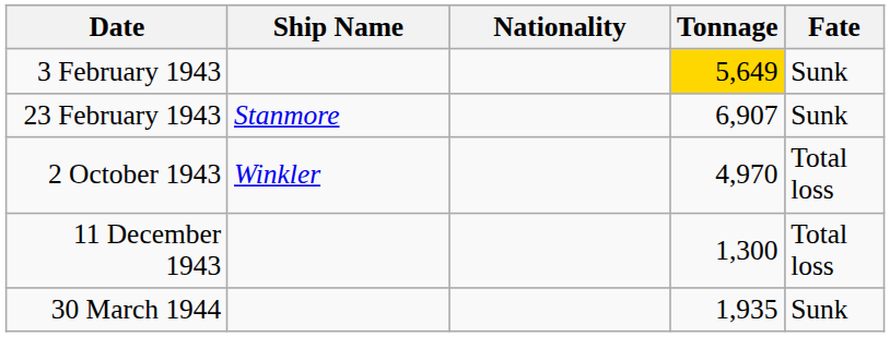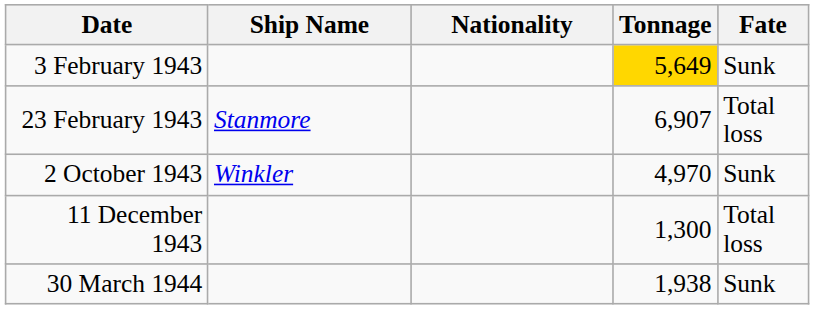23 February 1943 | Fate: Sunk -> Total loss
2 October 1943 | Fate: Total loss -> Sunk
30 March 1944 | Tonnage: 1,935 -> 1,938
